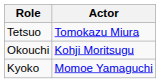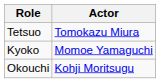rows swapped: Kyoko <-> Okouchi
